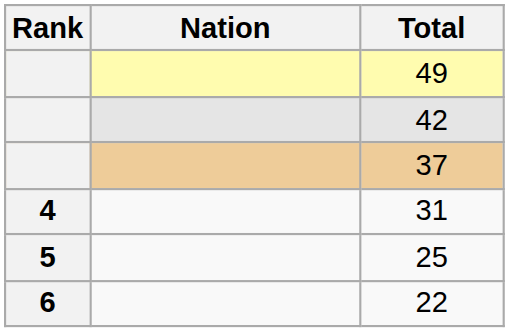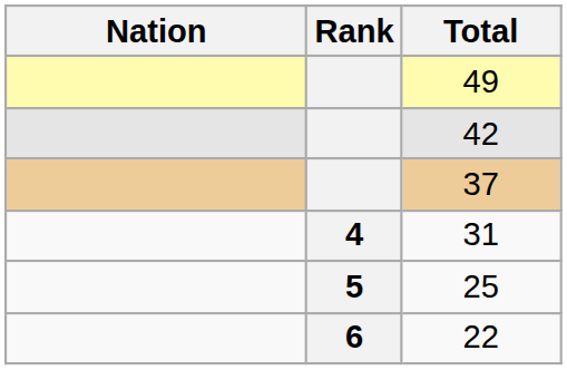columns swapped: Rank <-> Nation
